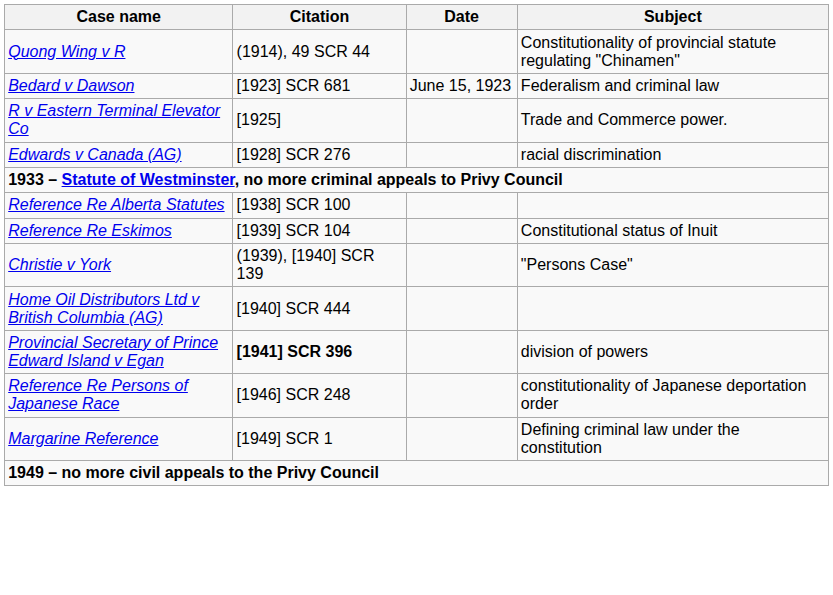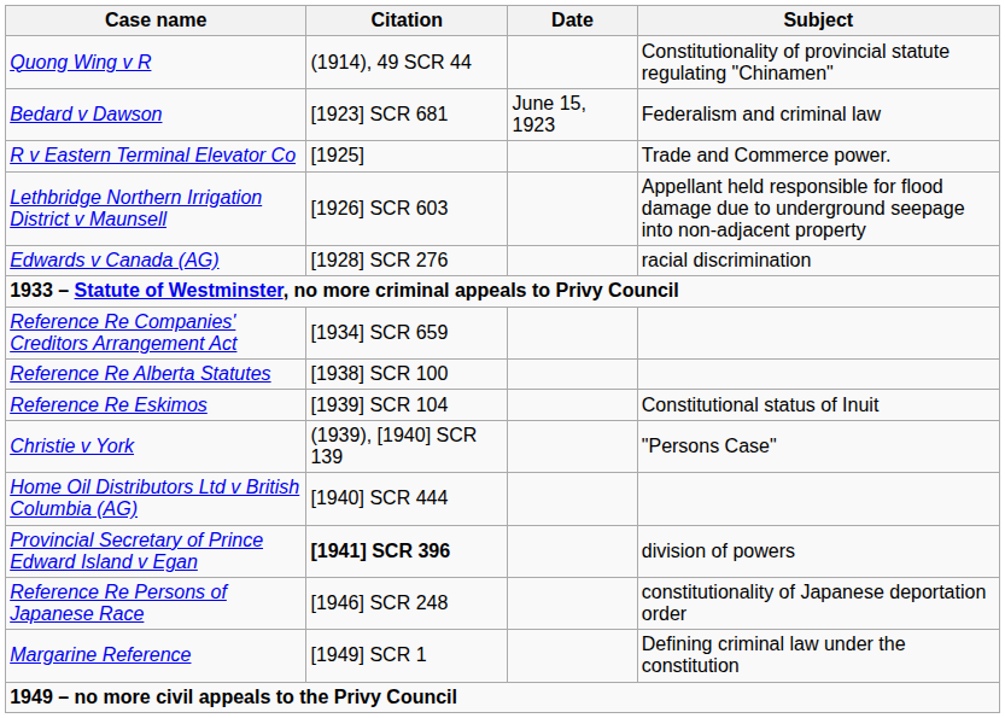+ row: Lethbridge Northern Irrigation District v Maunsell | [1926] SCR 603 | Appellant held responsible for flood damage due to underground seepage into non-adjacent property
+ row: Reference Re Companies' Creditors Arrangement Act | [1934] SCR 659
